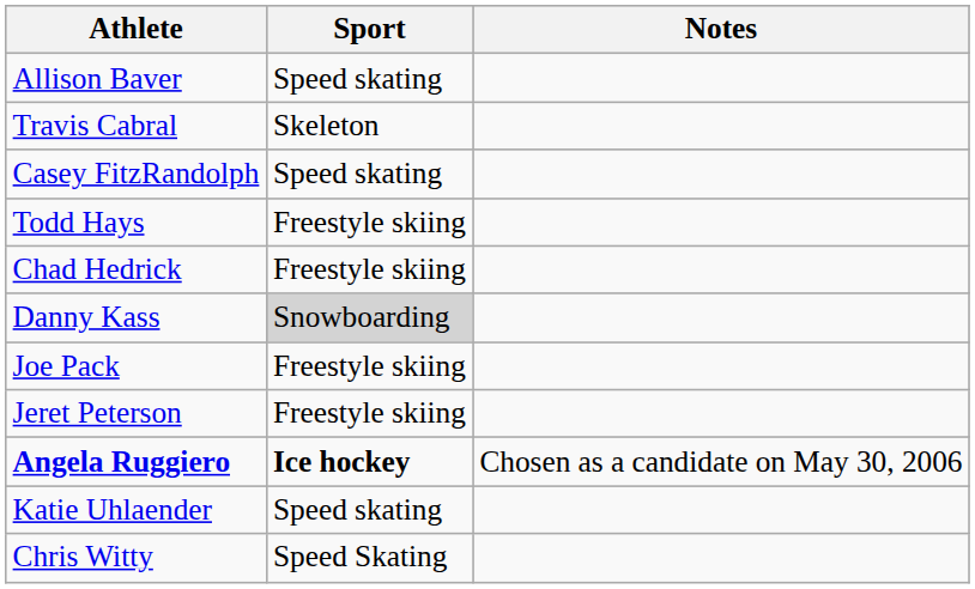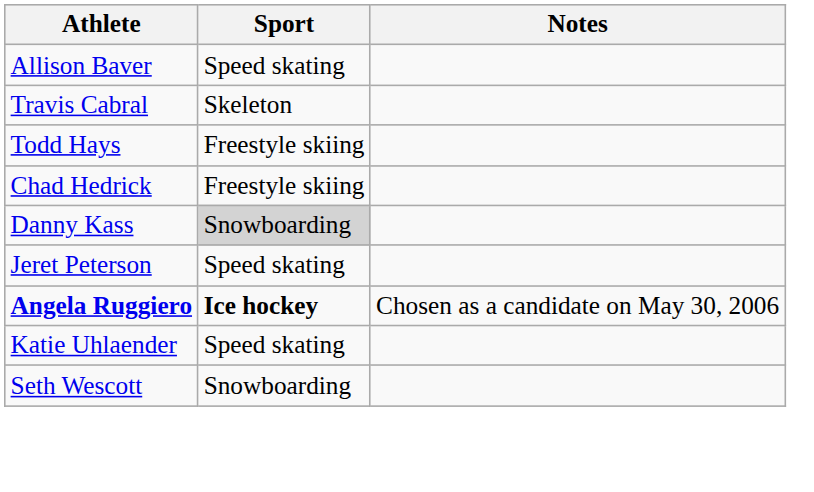- row: Casey FitzRandolph | Speed skating
- row: Joe Pack | Freestyle skiing
Jeret Peterson | Sport: Freestyle skiing -> Speed skating
+ row: Seth Wescott | Snowboarding
- row: Chris Witty | Speed Skating
